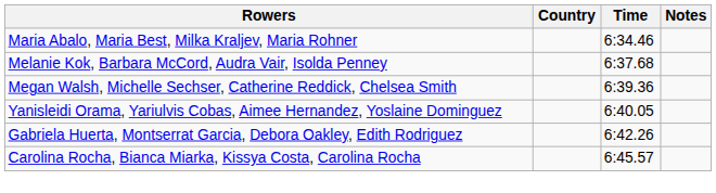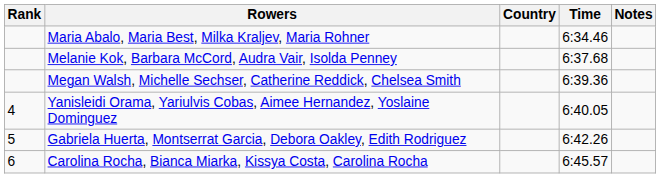+ column: Rank | 4 | 5 | 6
